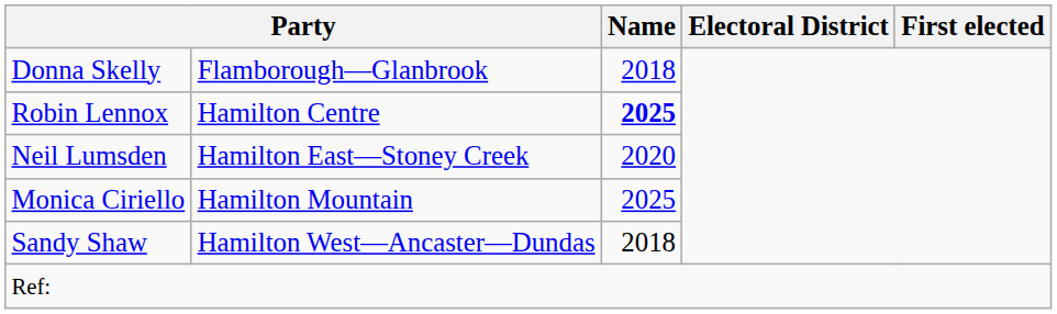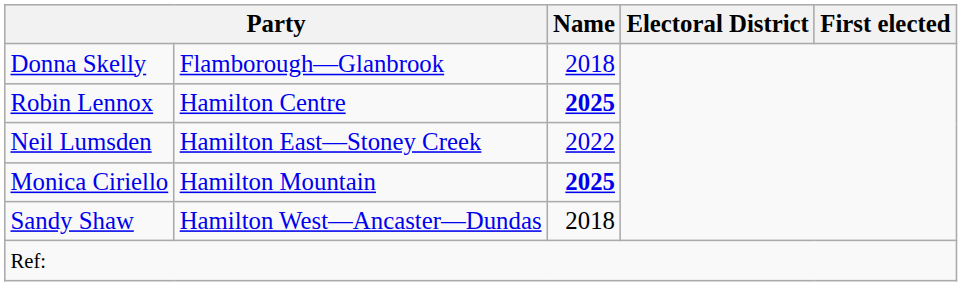Neil Lumsden | Name: 2020 -> 2022
Monica Ciriello | Name: normal -> bold
